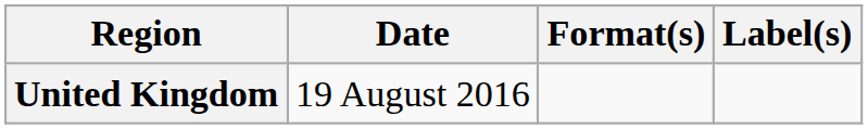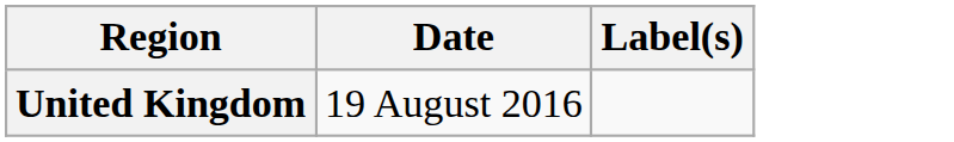- column: Format(s)
